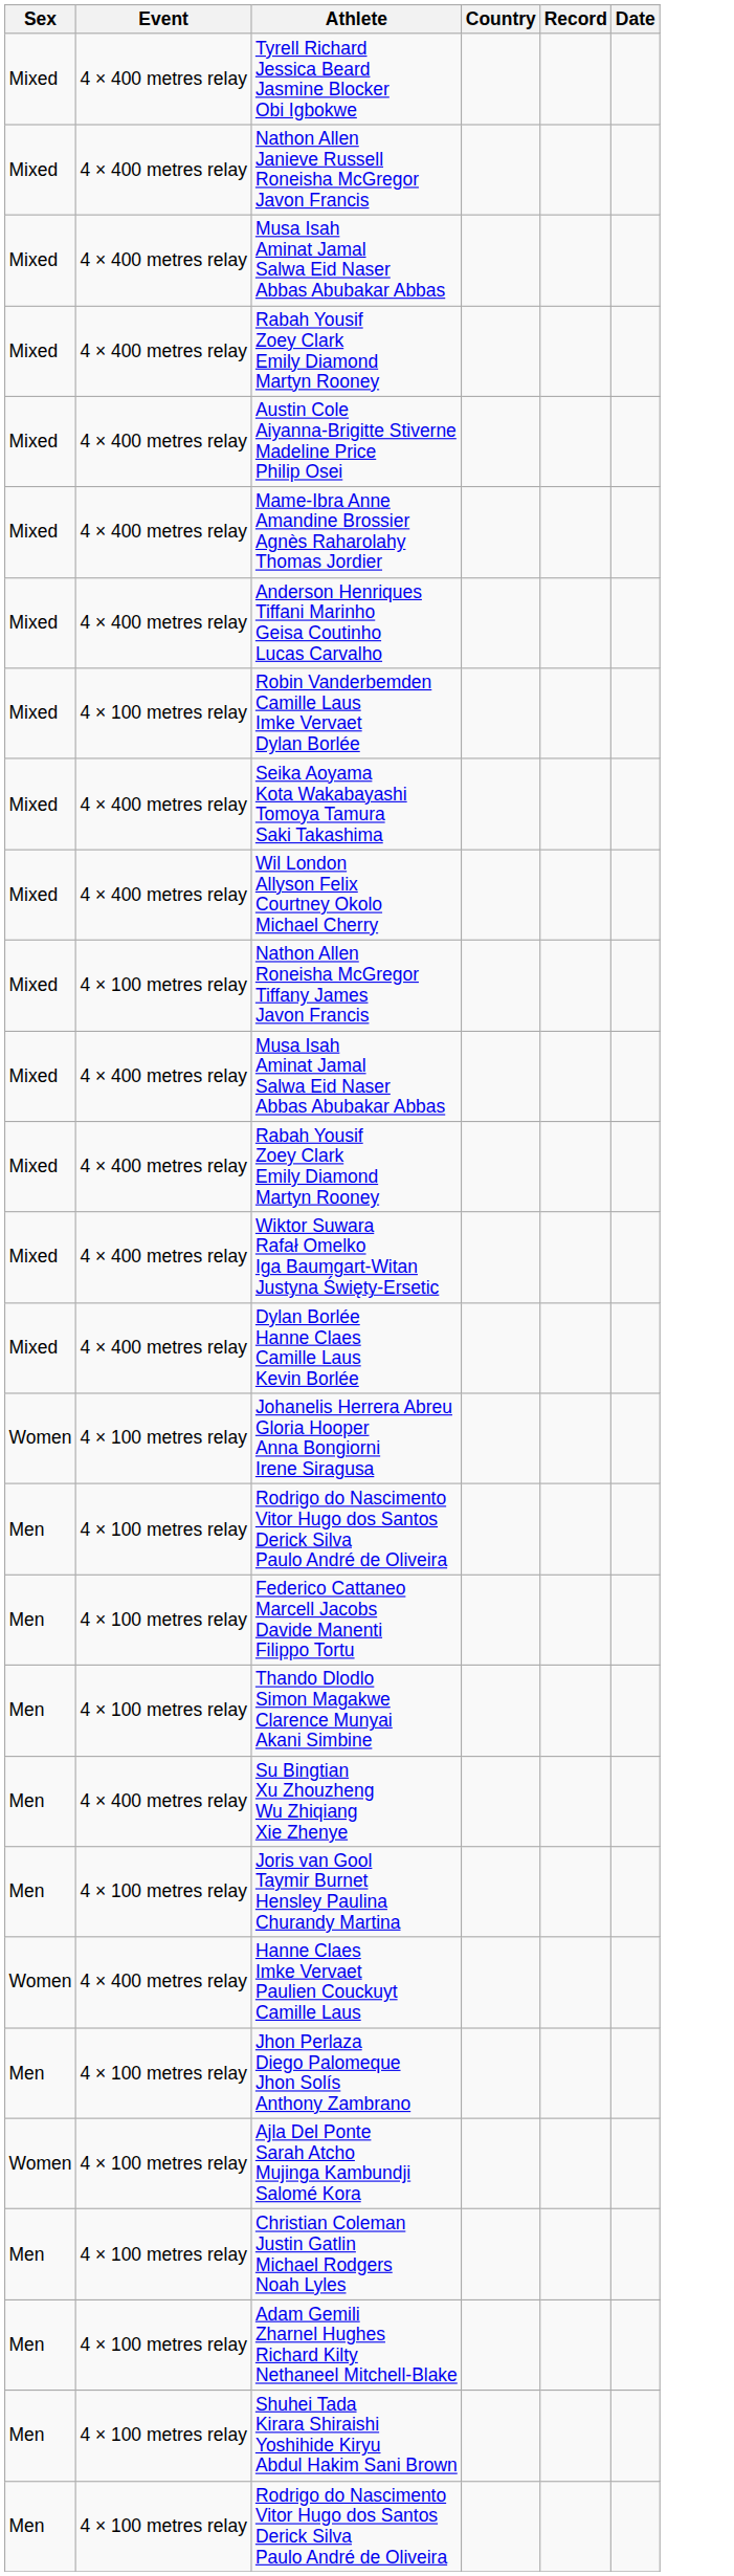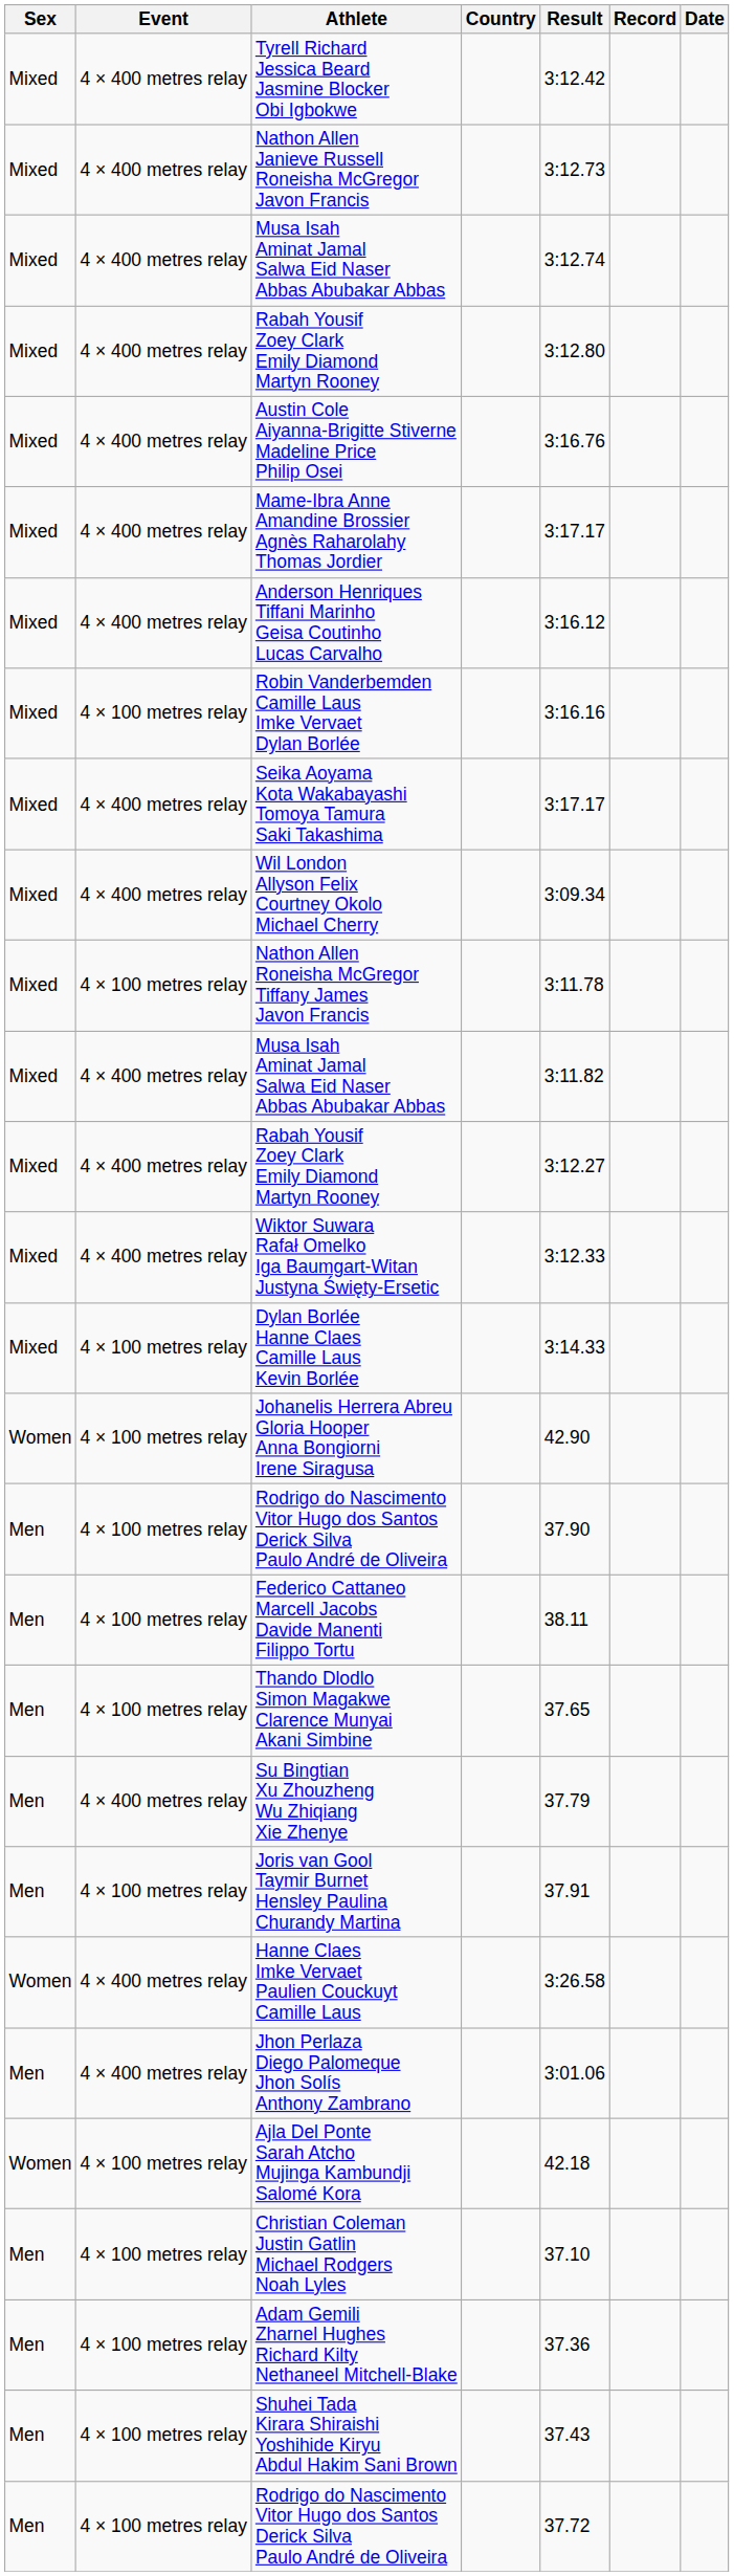+ column: Result | 3:12.42 | 3:12.73 | 3:12.74 | 3:12.80 | 3:16.76 | 3:17.17 | 3:16.12 | 3:16.16 | 3:17.17 | 3:09.34 | 3:11.78 | 3:11.82 | 3:12.27 | 3:12.33 | 3:14.33 | 42.90 | 37.90 | 38.11 | 37.65 | 37.79 | 37.91 | 3:26.58 | 3:01.06 | 42.18 | 37.10 | 37.36 | 37.43 | 37.72
Dylan Borlée Hanne Claes Camille Laus Kevin Borlée | Event: 4 × 400 metres relay -> 4 × 100 metres relay
Jhon Perlaza Diego Palomeque Jhon Solís Anthony Zambrano | Event: 4 × 100 metres relay -> 4 × 400 metres relay
